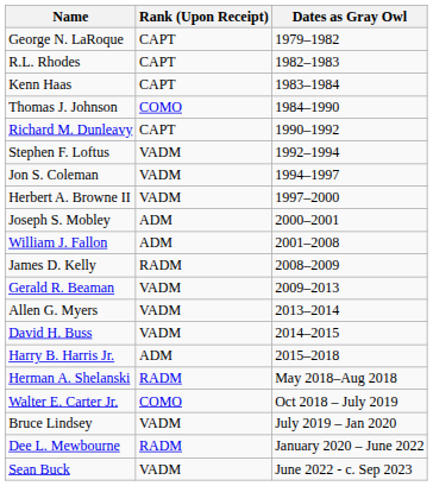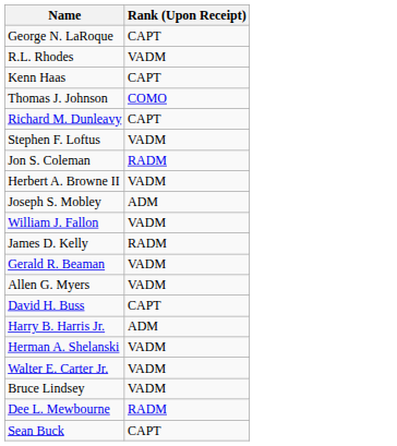- column: Dates as Gray Owl | 1979–1982 | 1982–1983 | 1983–1984 | 1984–1990 | 1990–1992 | 1992–1994 | 1994–1997 | 1997–2000 | 2000–2001 | 2001–2008 | 2008–2009 | 2009–2013 | 2013–2014 | 2014–2015 | 2015–2018 | May 2018–Aug 2018 | Oct 2018 – July 2019 | July 2019 – Jan 2020 | January 2020 – June 2022 | June 2022 - c. Sep 2023
R.L. Rhodes | Rank (Upon Receipt): CAPT -> VADM
Jon S. Coleman | Rank (Upon Receipt): VADM -> RADM
William J. Fallon | Rank (Upon Receipt): ADM -> VADM
David H. Buss | Rank (Upon Receipt): VADM -> CAPT
Herman A. Shelanski | Rank (Upon Receipt): RADM -> VADM
Walter E. Carter Jr. | Rank (Upon Receipt): COMO -> VADM
Sean Buck | Rank (Upon Receipt): VADM -> CAPT
